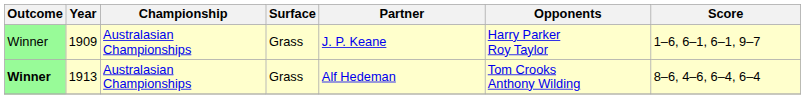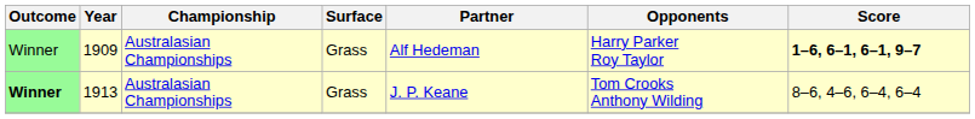1909 | Partner: J. P. Keane -> Alf Hedeman
1909 | Score: normal -> bold
1913 | Partner: Alf Hedeman -> J. P. Keane
